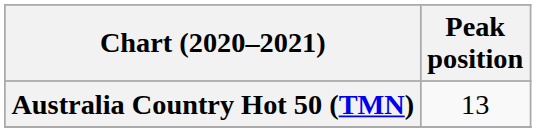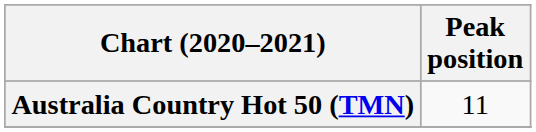Australia Country Hot 50 (TMN) | Peak position: 13 -> 11
